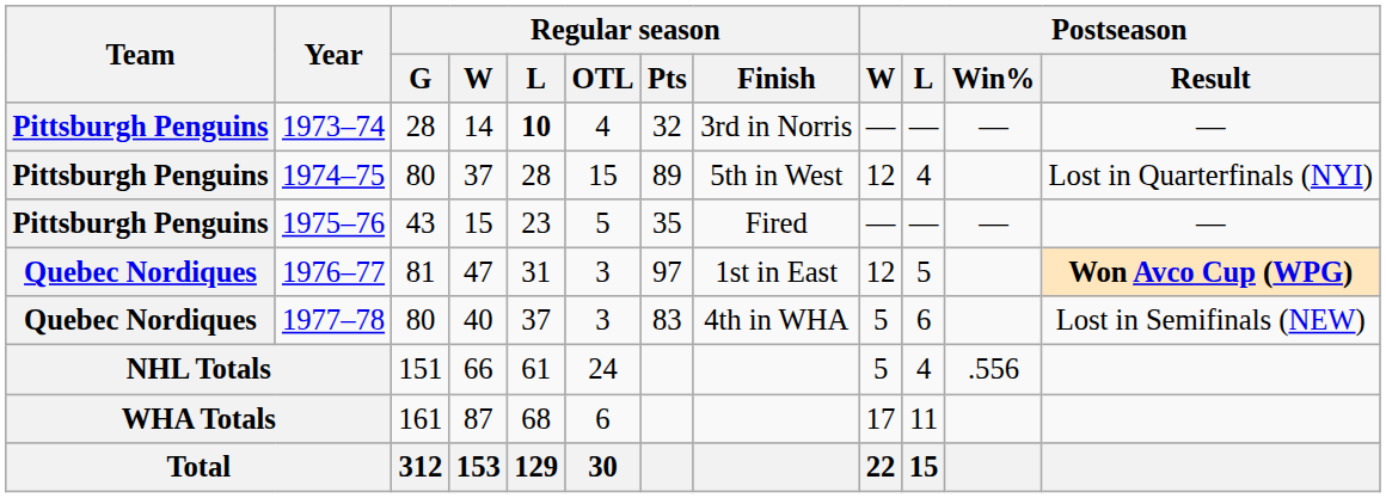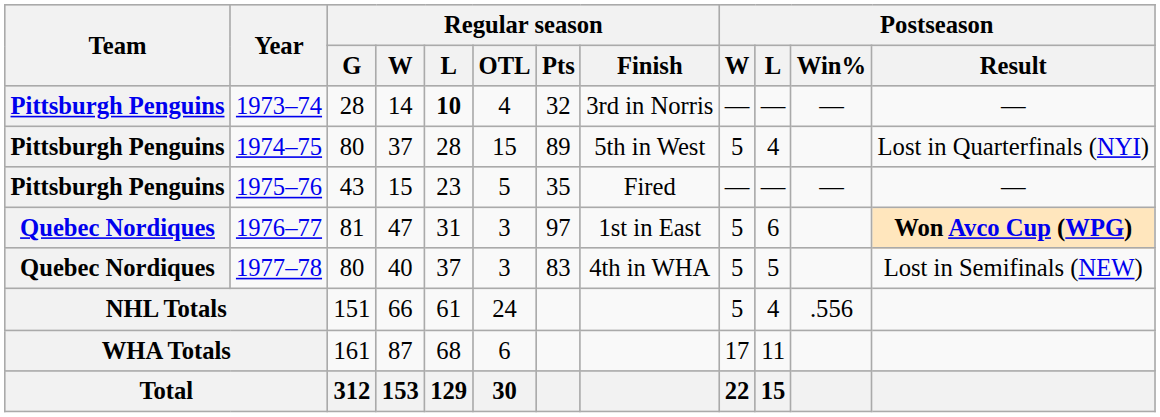1974–75 | Postseason / W: 12 -> 5
1976–77 | Postseason / W: 12 -> 5
1976–77 | Postseason / L: 5 -> 6
1977–78 | Postseason / L: 6 -> 5
